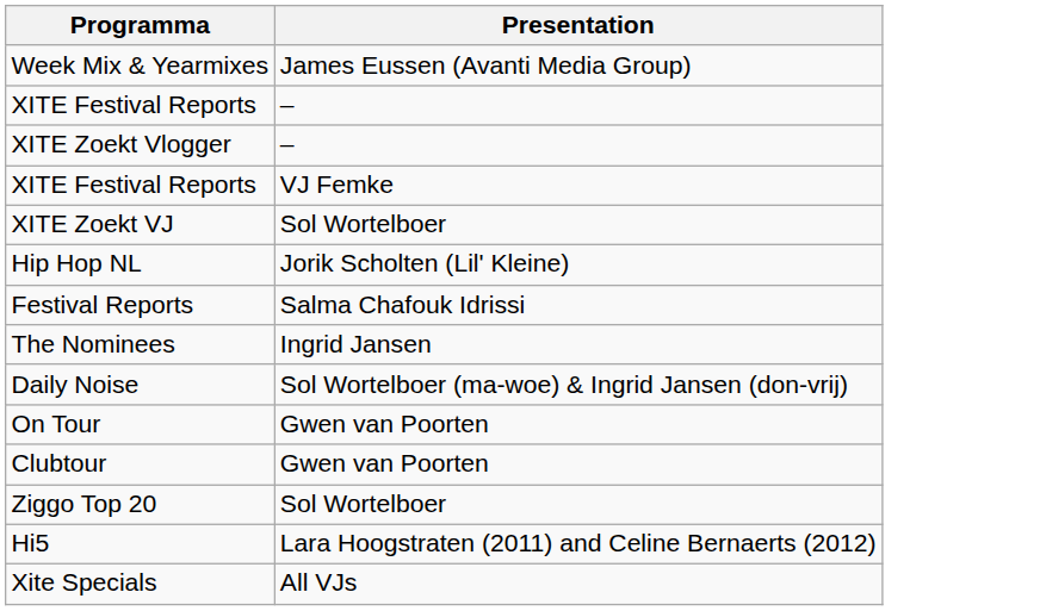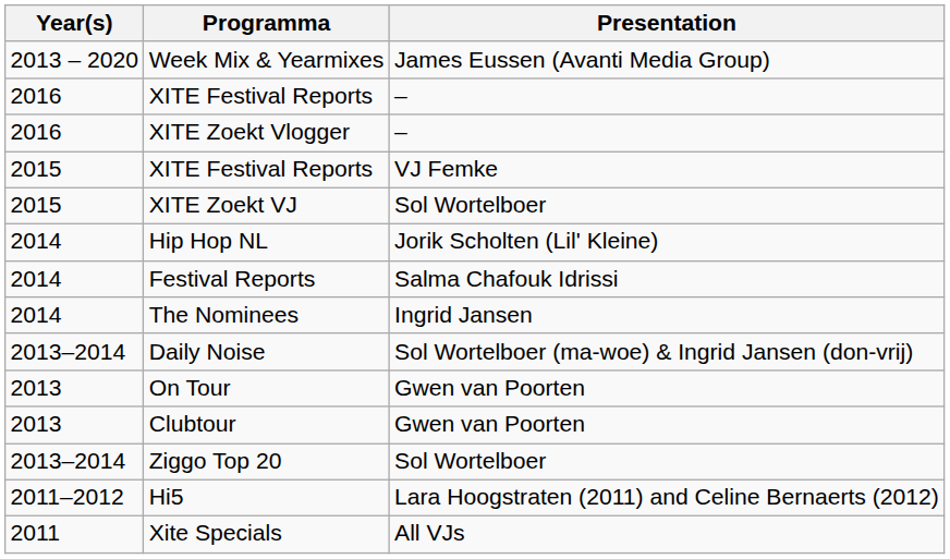+ column: Year(s) | 2013 – 2020 | 2016 | 2016 | 2015 | 2015 | 2014 | 2014 | 2014 | 2013–2014 | 2013 | 2013 | 2013–2014 | 2011–2012 | 2011
